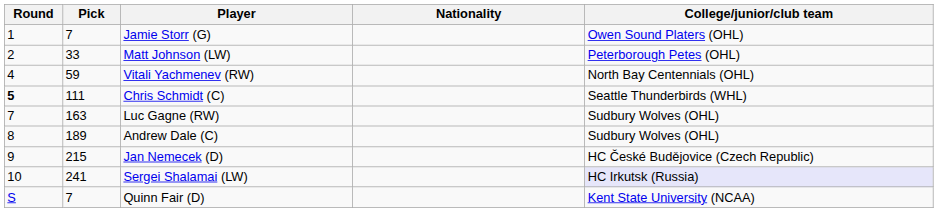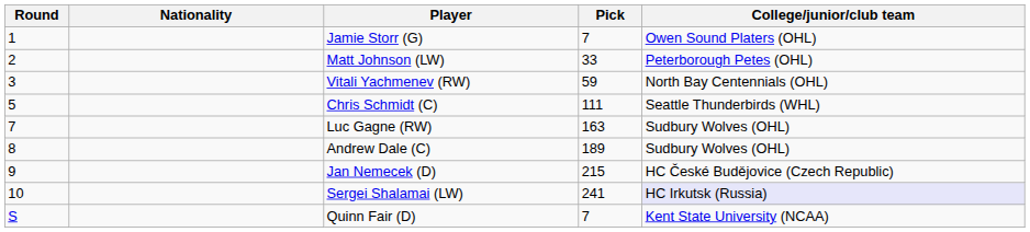columns swapped: Pick <-> Nationality
Vitali Yachmenev (RW) | Round: 4 -> 3
Chris Schmidt (C) | Round: bold -> normal
